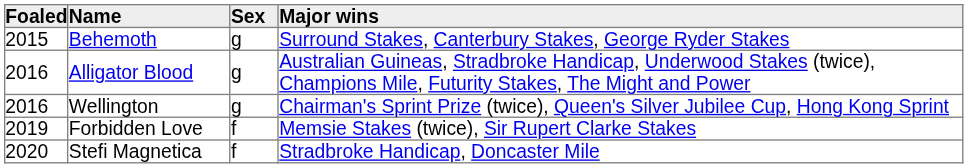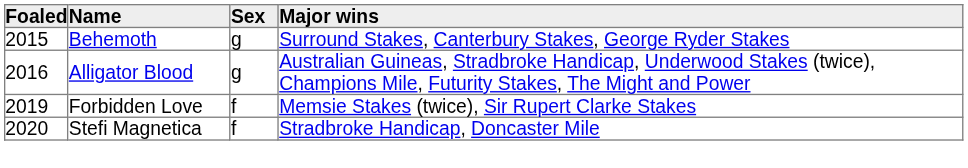- row: 2016 | Wellington | g | Chairman's Sprint Prize (twice), Queen's Silver Jubilee Cup, Hong Kong Sprint
